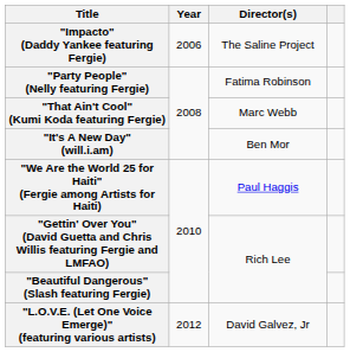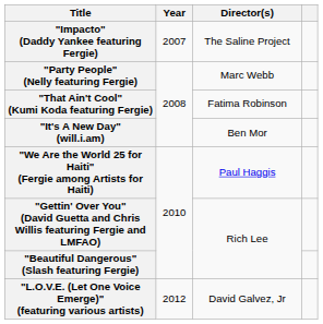"Impacto" (Daddy Yankee featuring Fergie) | Year: 2006 -> 2007
"Party People" (Nelly featuring Fergie) | Director(s): Fatima Robinson -> Marc Webb
"That Ain't Cool" (Kumi Koda featuring Fergie) | Director(s): Marc Webb -> Fatima Robinson
